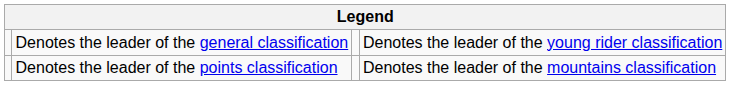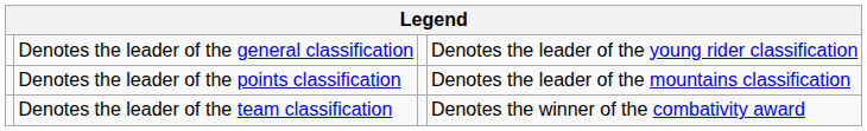+ row: Denotes the leader of the team classification | Denotes the winner of the combativity award
